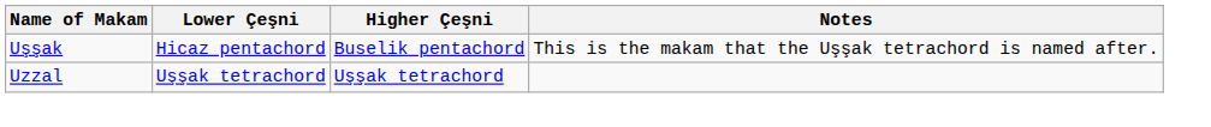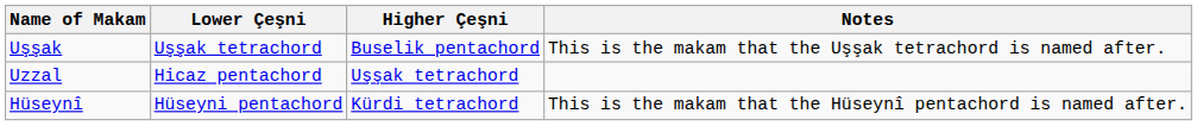Uşşak | Lower Çeşni: Hicaz pentachord -> Uşşak tetrachord
Uzzal | Lower Çeşni: Uşşak tetrachord -> Hicaz pentachord
+ row: Hüseynî | Hüseyni pentachord | Kürdi tetrachord | This is the makam that the Hüseynî pentachord is named after.
